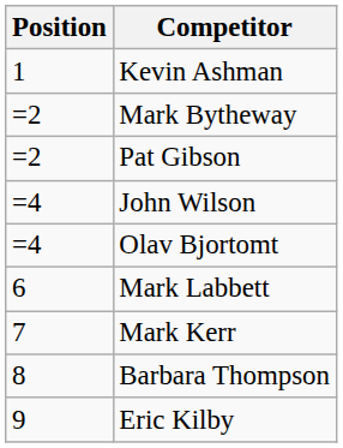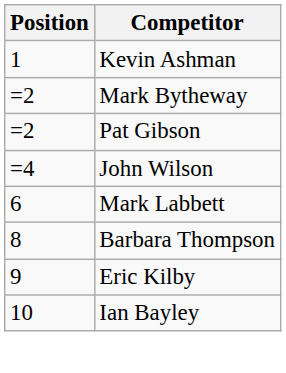- row: =4 | Olav Bjortomt
- row: 7 | Mark Kerr
+ row: 10 | Ian Bayley
